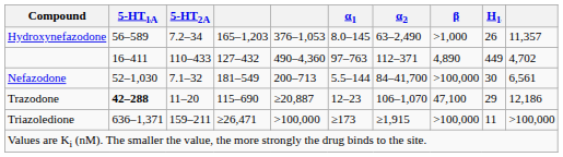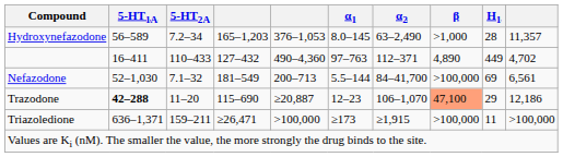Hydroxynefazodone | H1: 26 -> 28
Nefazodone | H1: 30 -> 69
Trazodone | β: no background -> lightsalmon background
